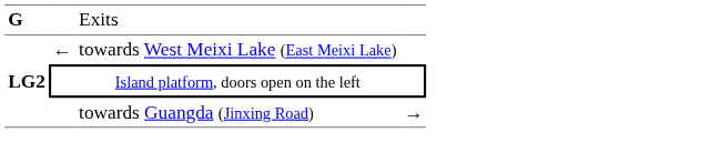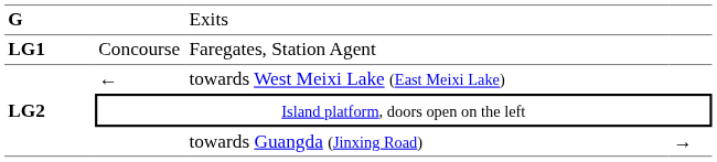+ row: LG1 | Concourse | Faregates, Station Agent
